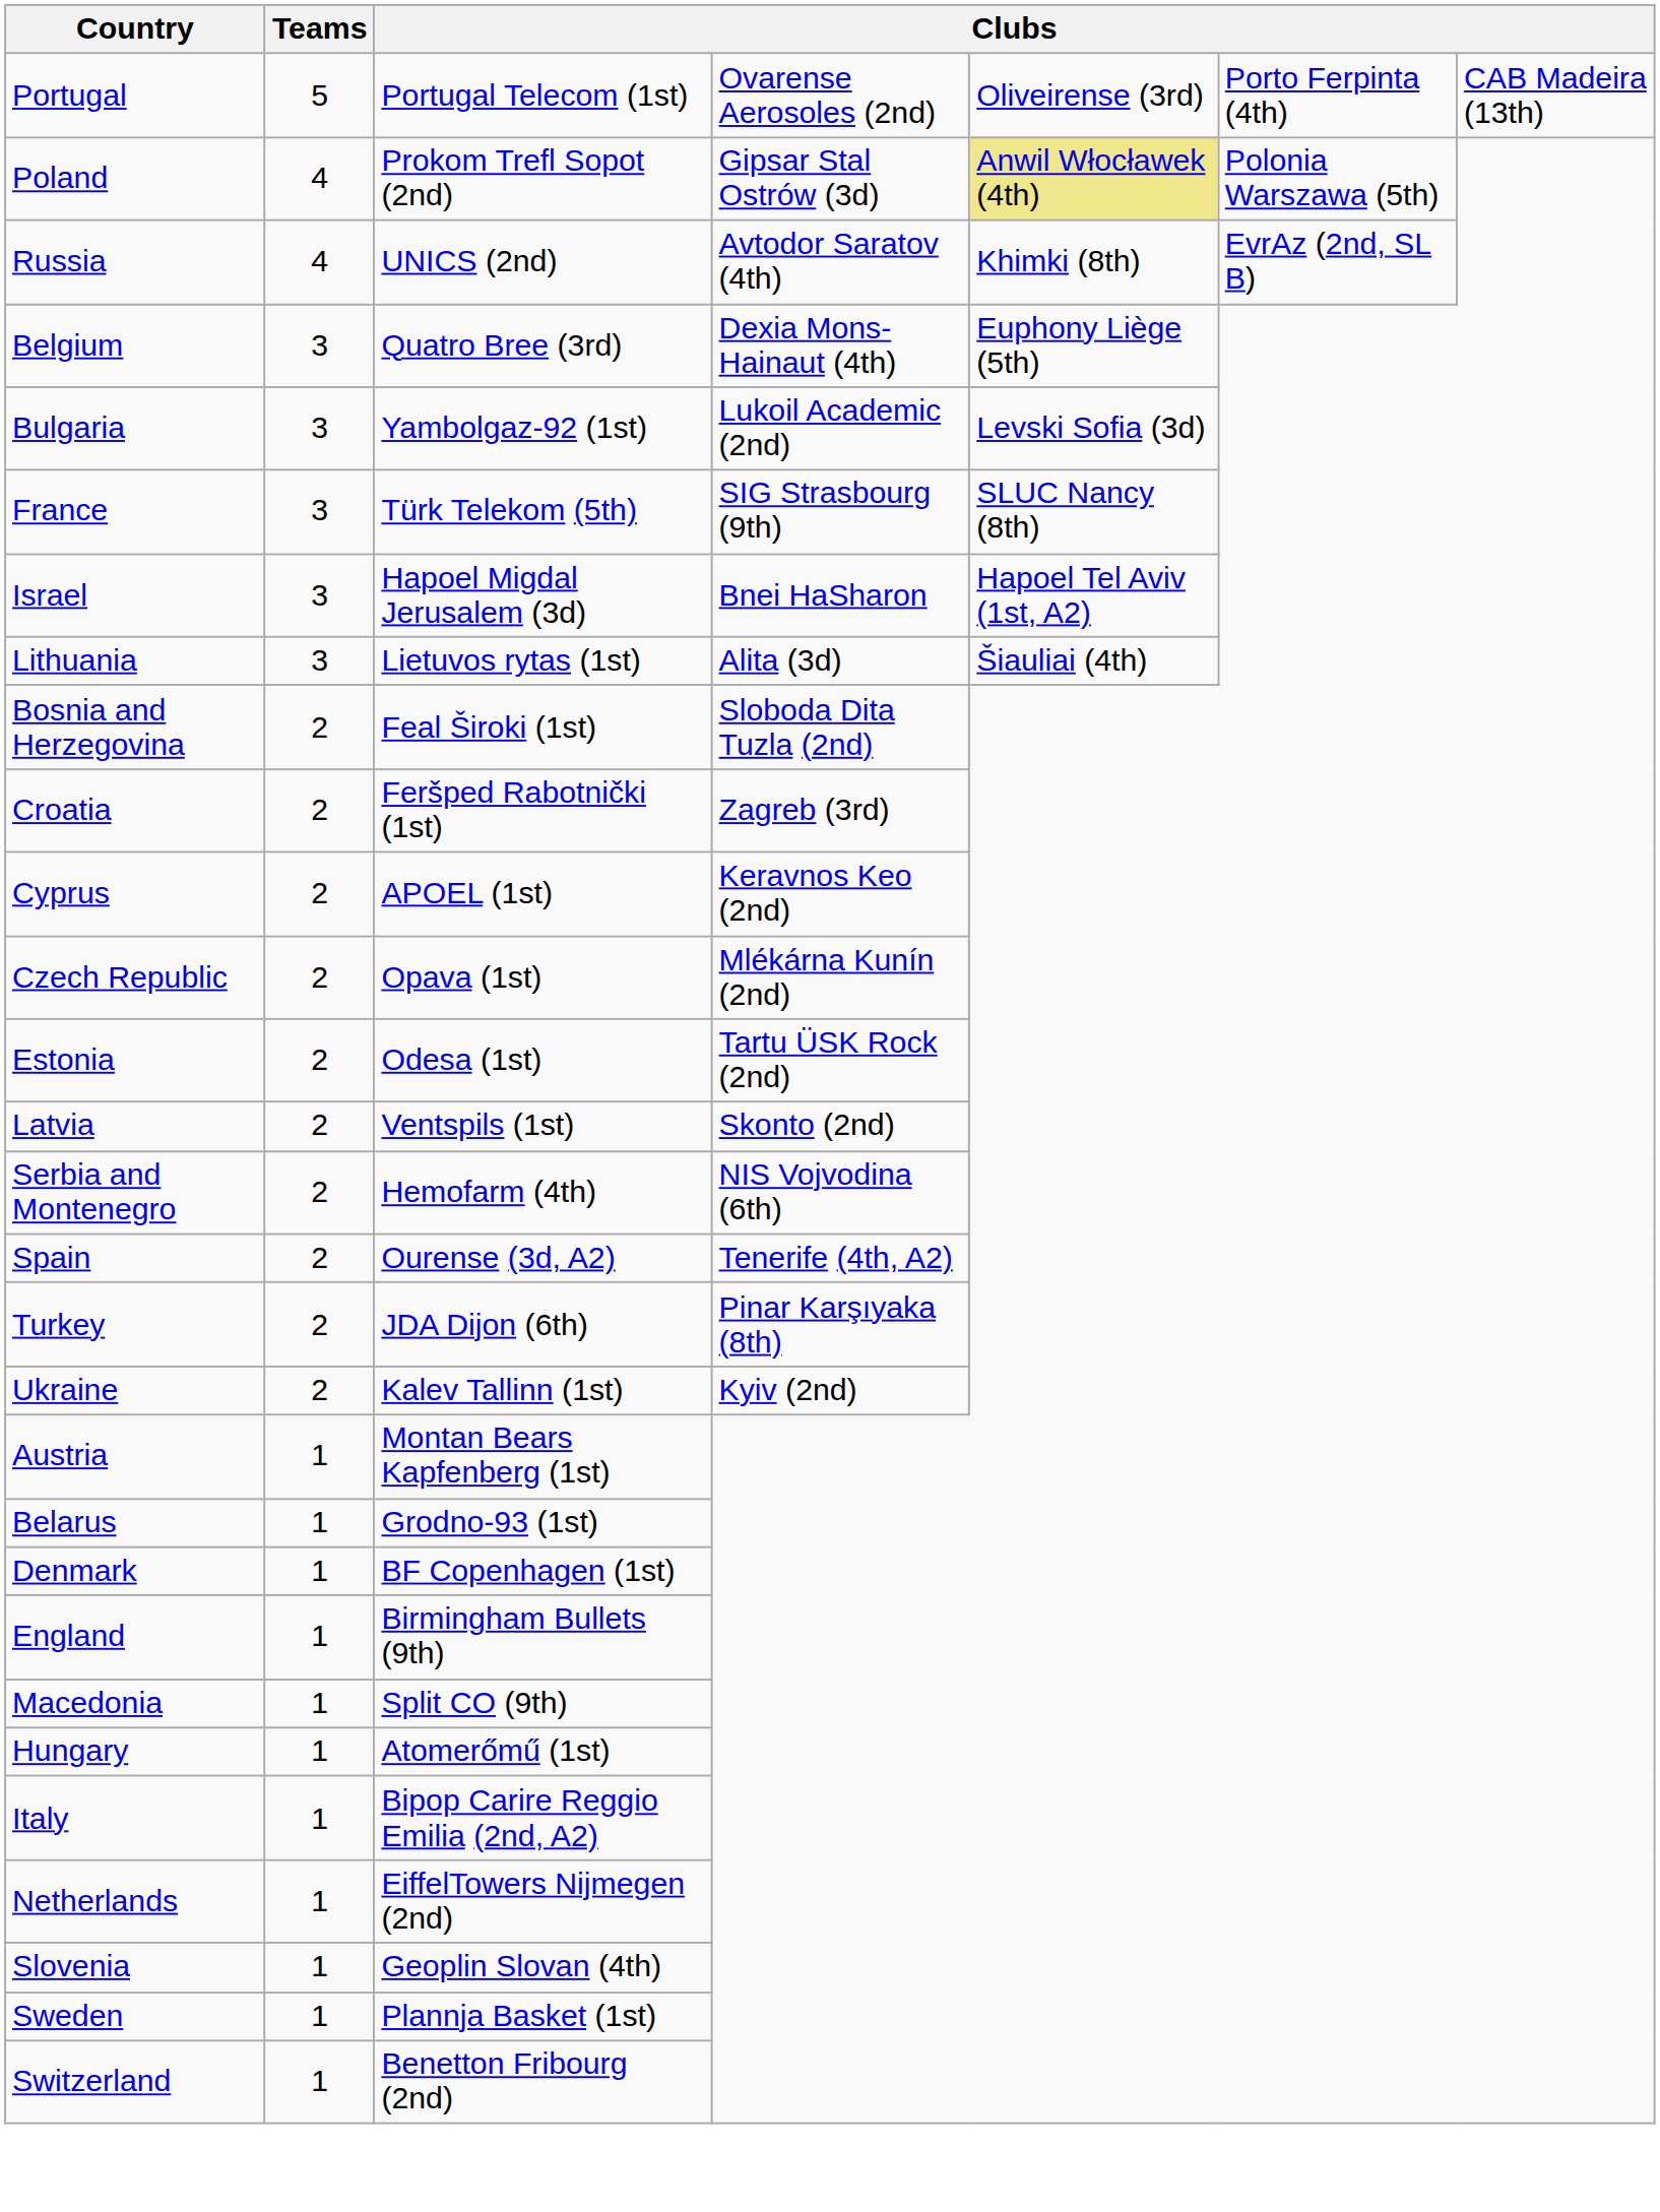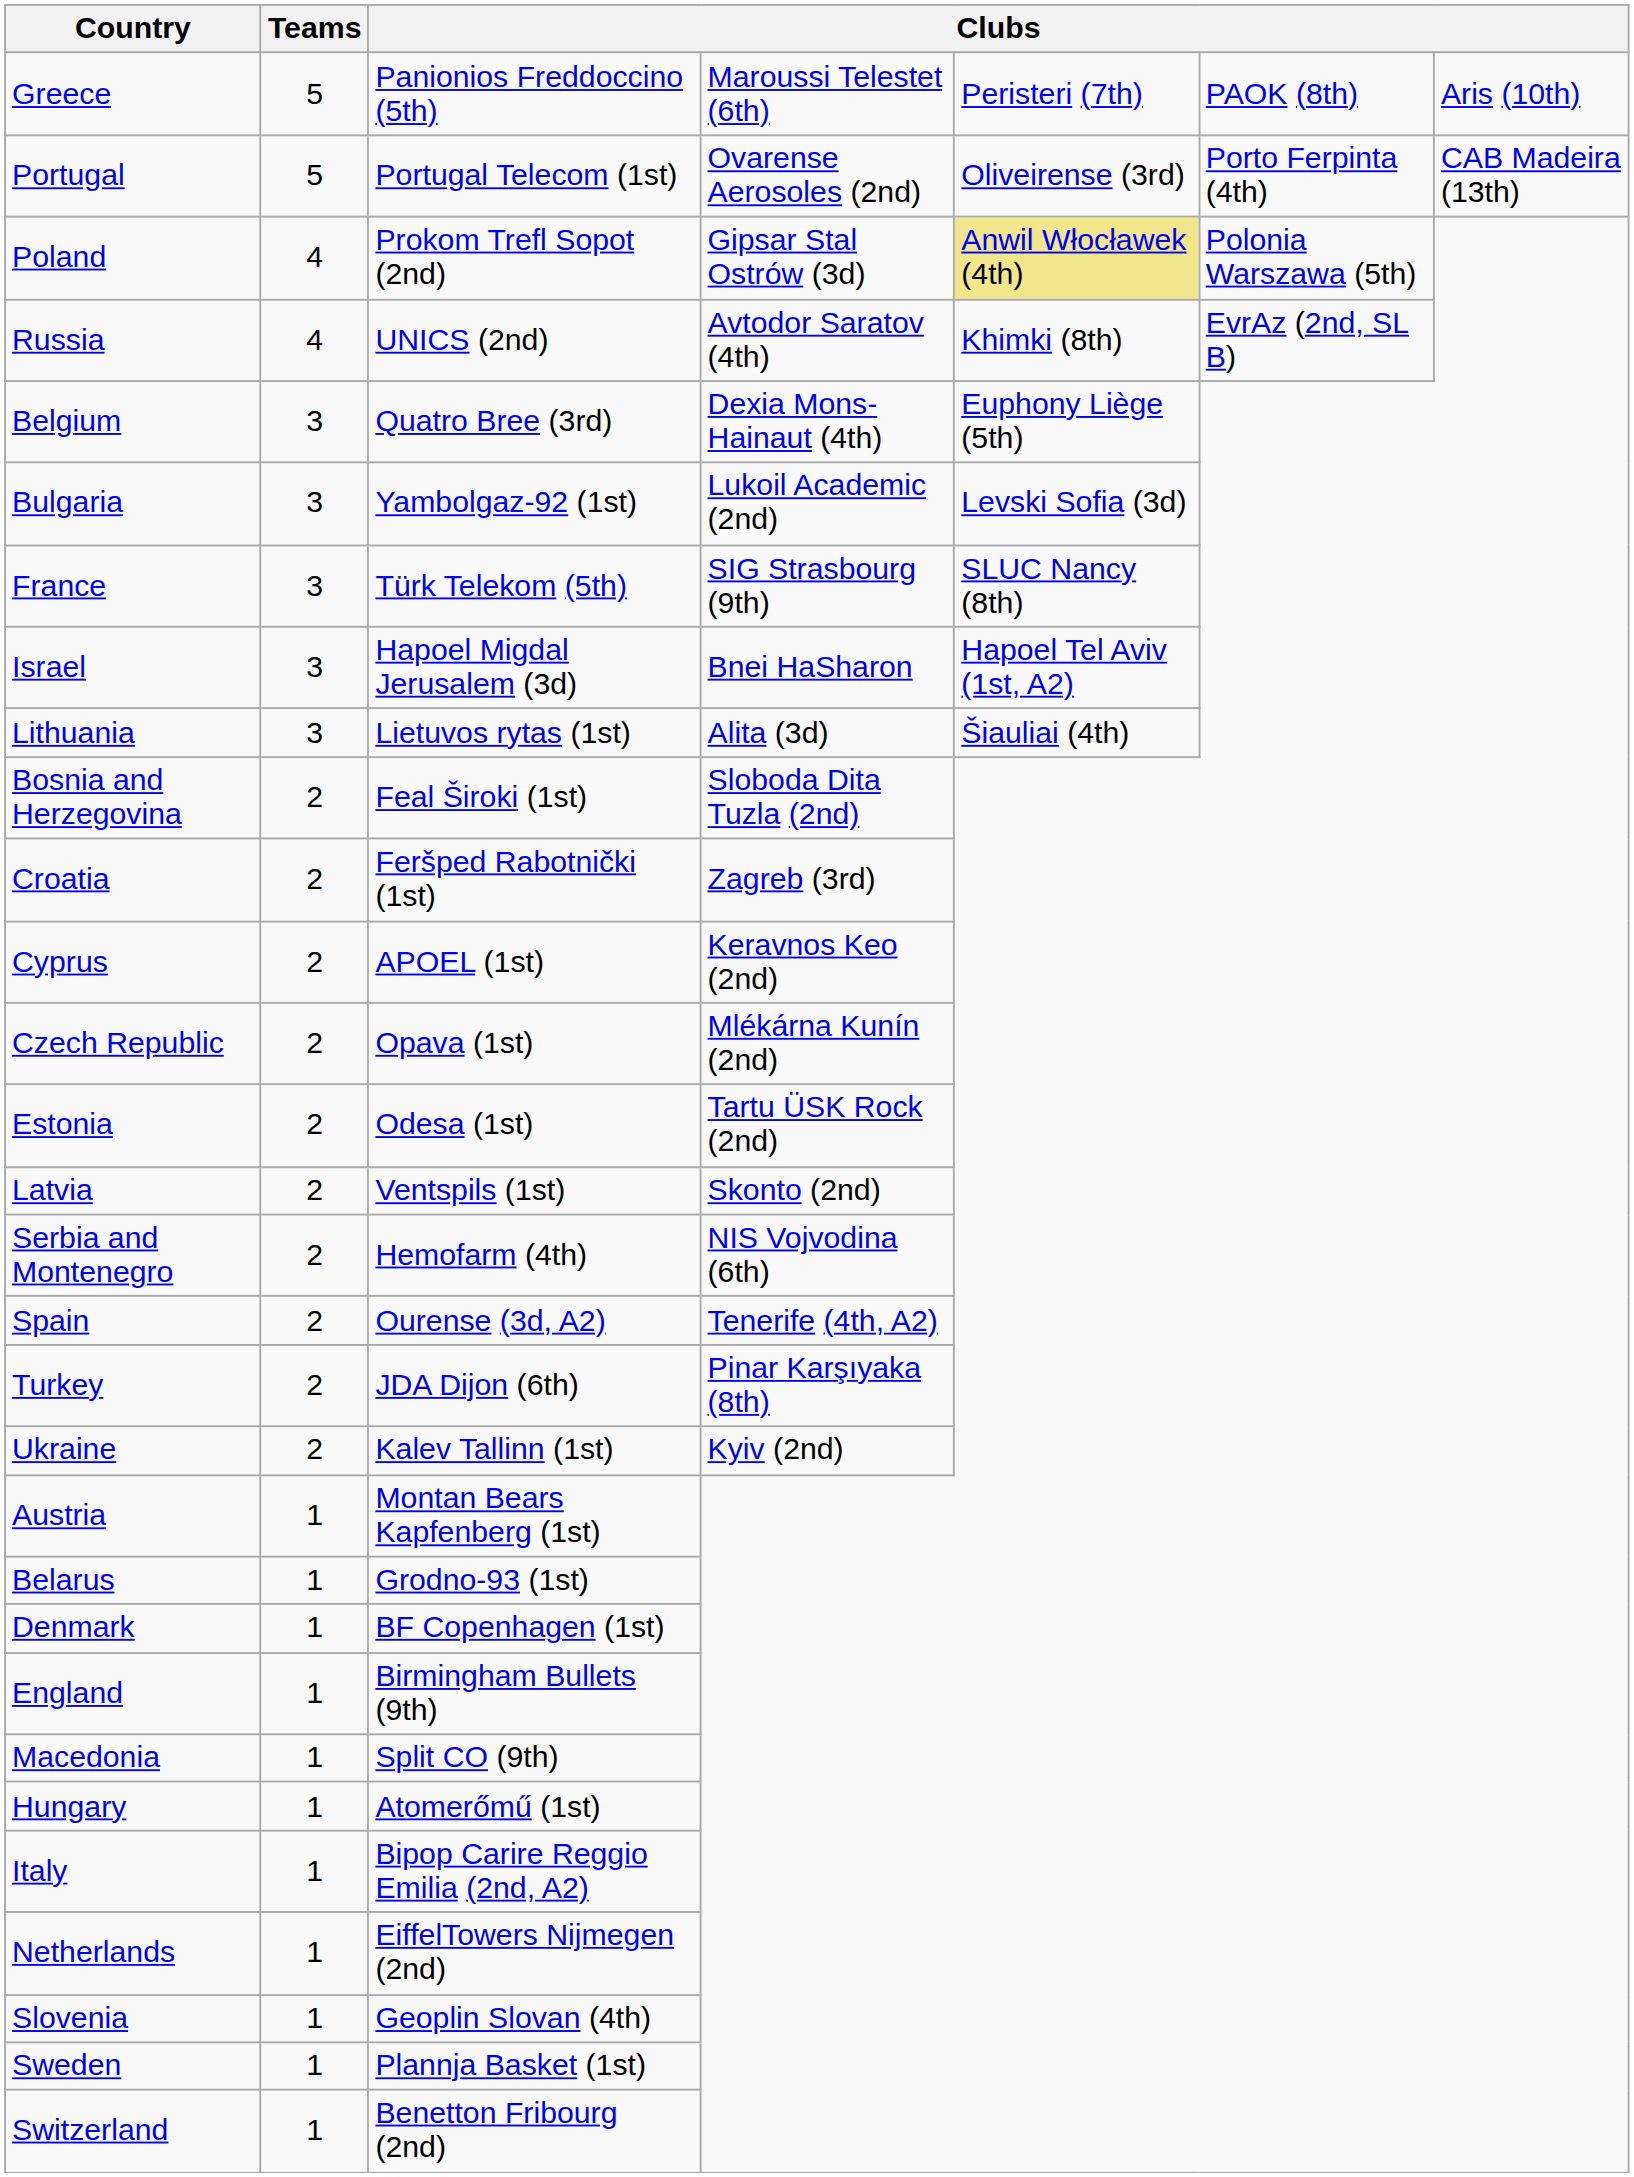+ row: Greece | 5 | Panionios Freddoccino (5th) | Maroussi Telestet (6th) | Peristeri (7th) | PAOK (8th) | Aris (10th)
